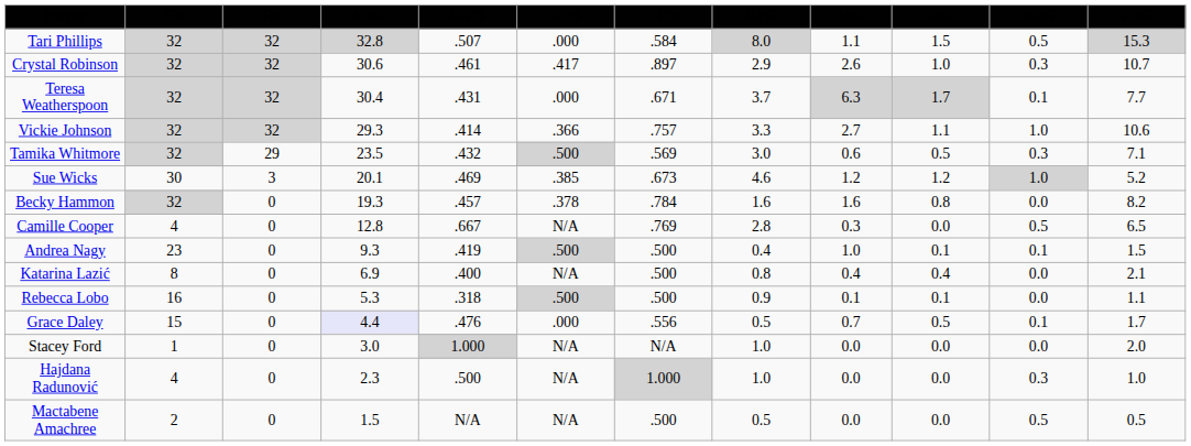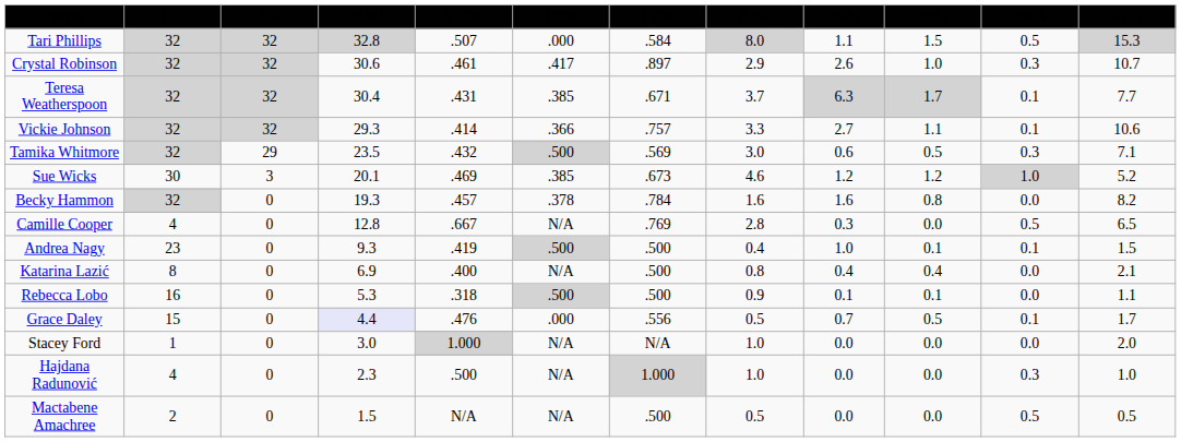Teresa Weatherspoon | 3P%: .000 -> .385
Vickie Johnson | BPG: 1.0 -> 0.1
